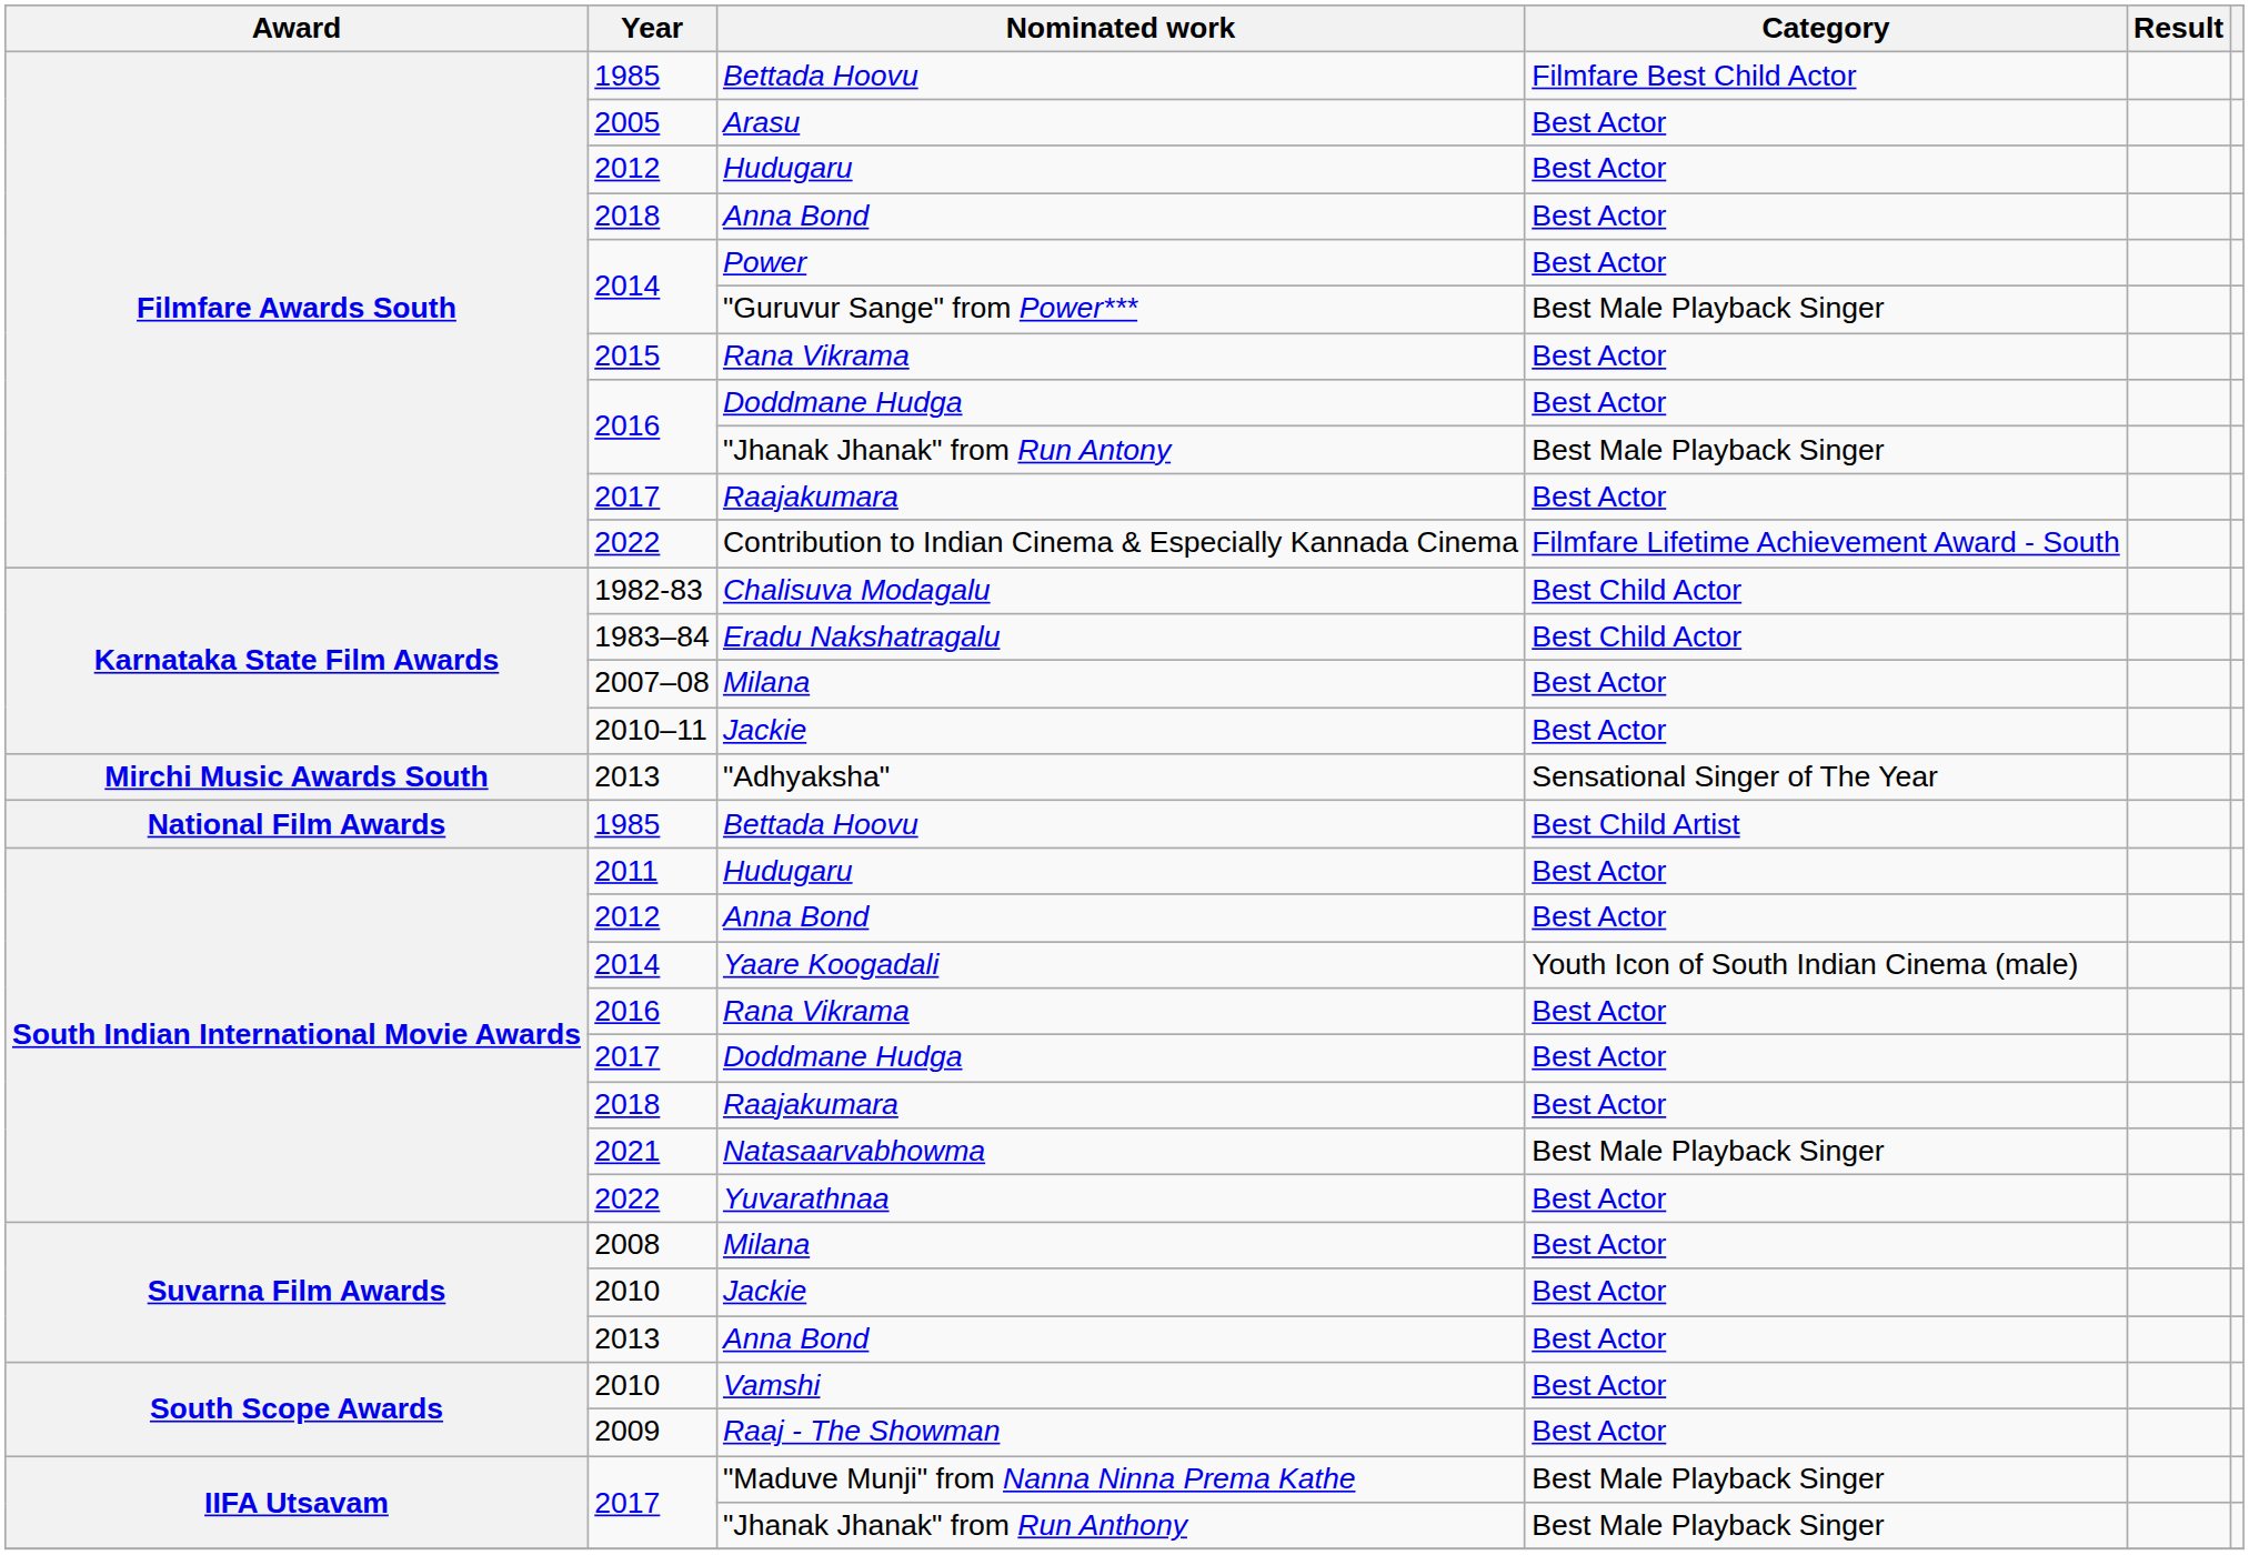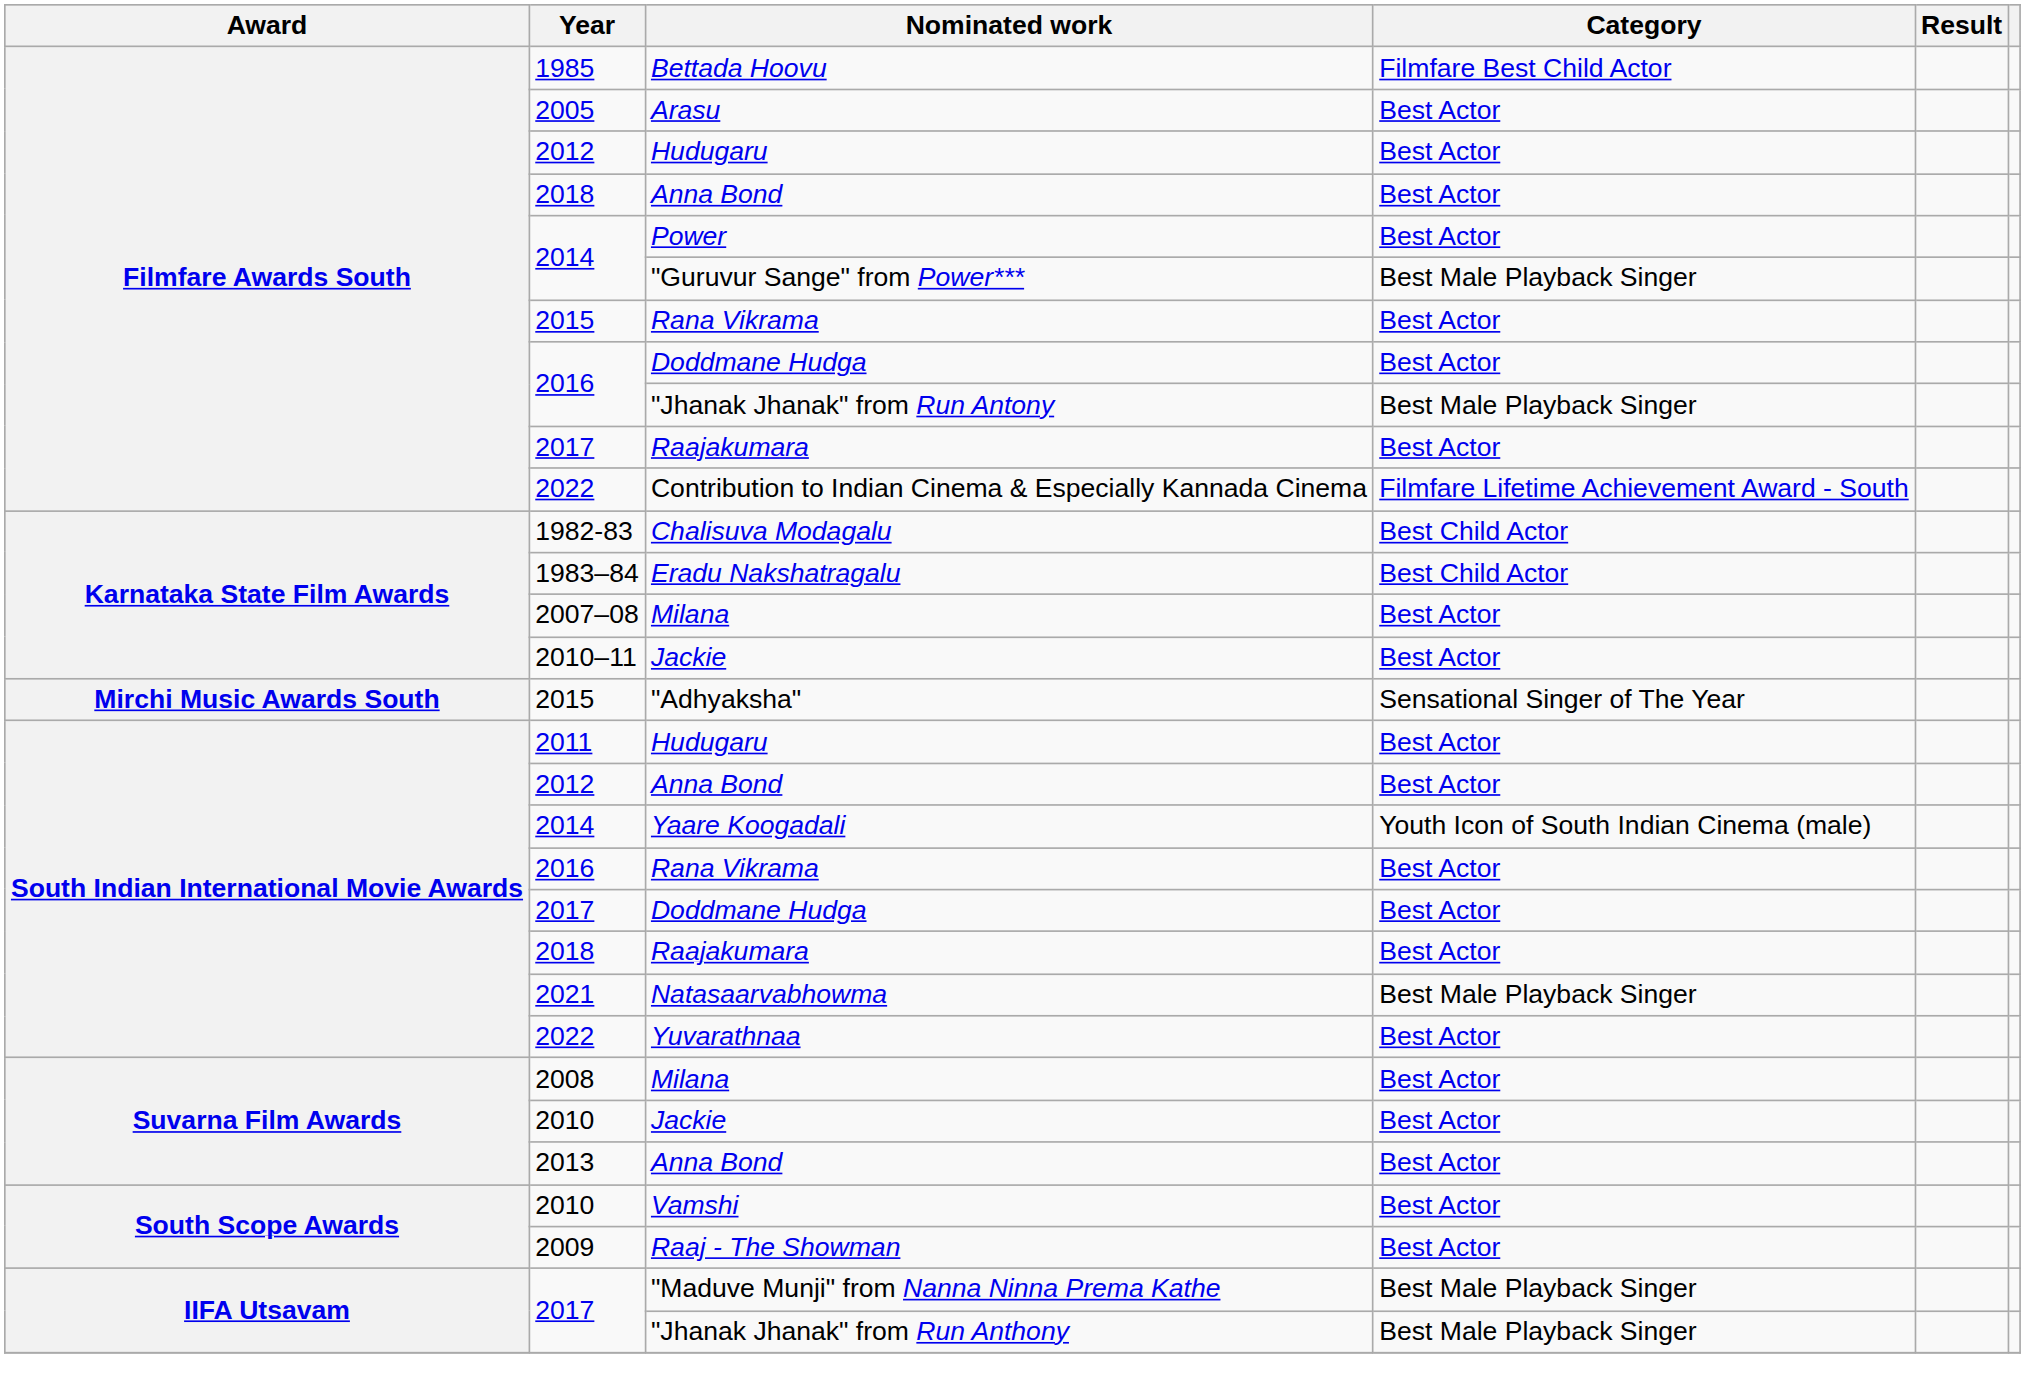"Adhyaksha" | Year: 2013 -> 2015
- row: National Film Awards | 1985 | Bettada Hoovu | Best Child Artist
